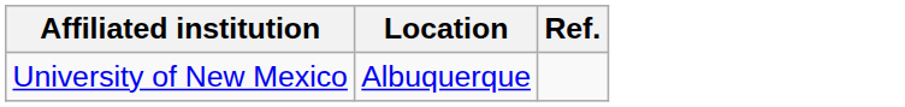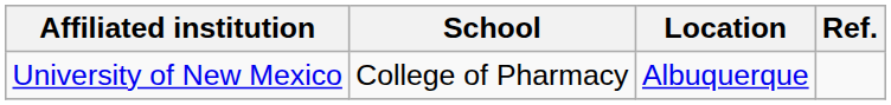+ column: School | College of Pharmacy
